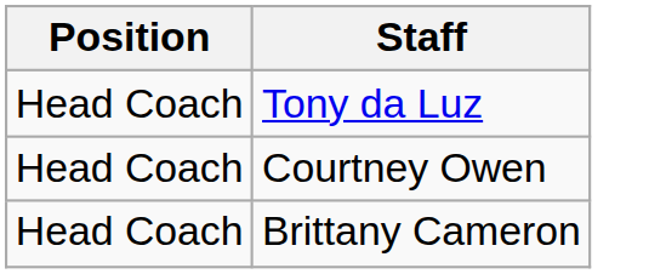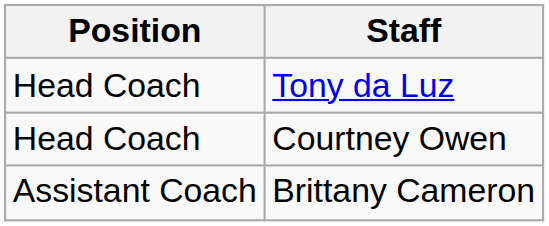Brittany Cameron | Position: Head Coach -> Assistant Coach
